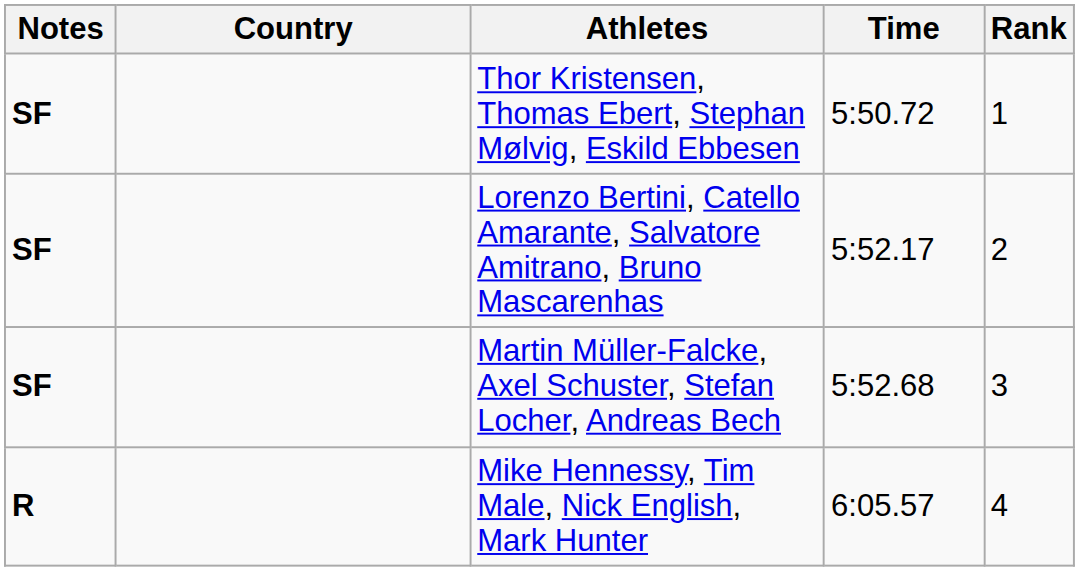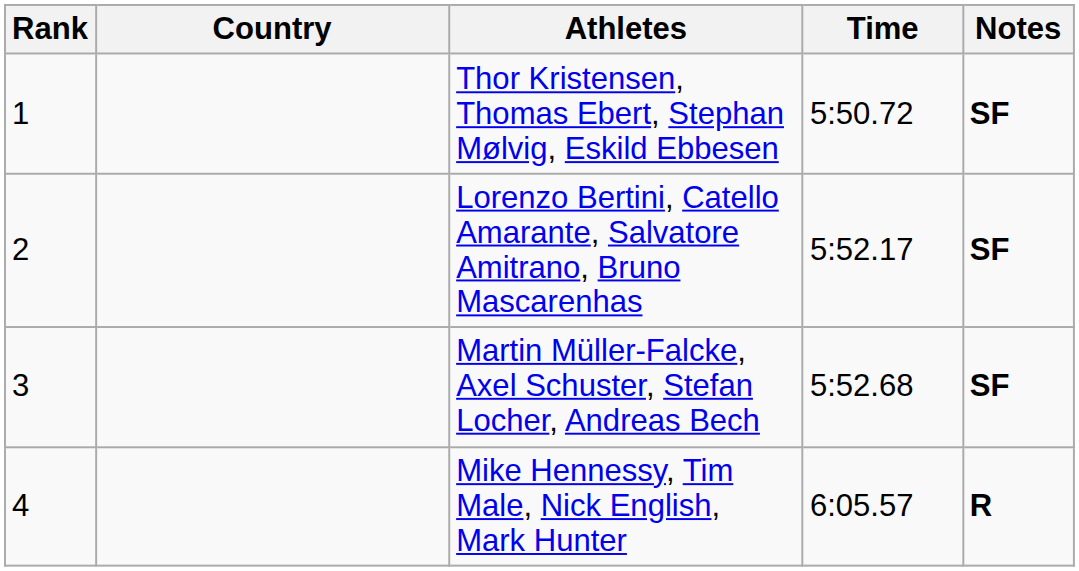columns swapped: Rank <-> Notes
